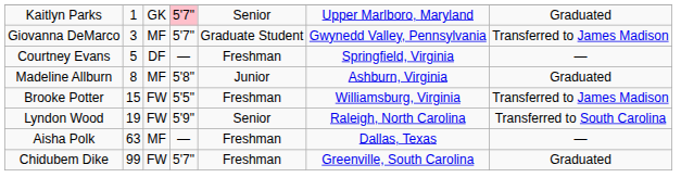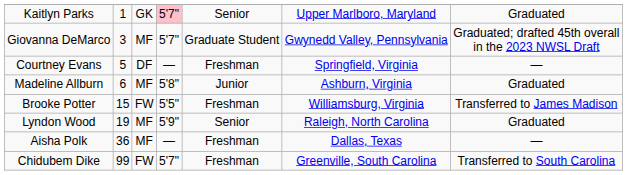Giovanna DeMarco | column 7: Transferred to James Madison -> Graduated; drafted 45th overall in the 2023 NWSL Draft
Madeline Allburn | column 2: 8 -> 6
Lyndon Wood | column 3: FW -> MF
Lyndon Wood | column 7: Transferred to South Carolina -> Graduated
Aisha Polk | column 2: 63 -> 36
Chidubem Dike | column 7: Graduated -> Transferred to South Carolina
